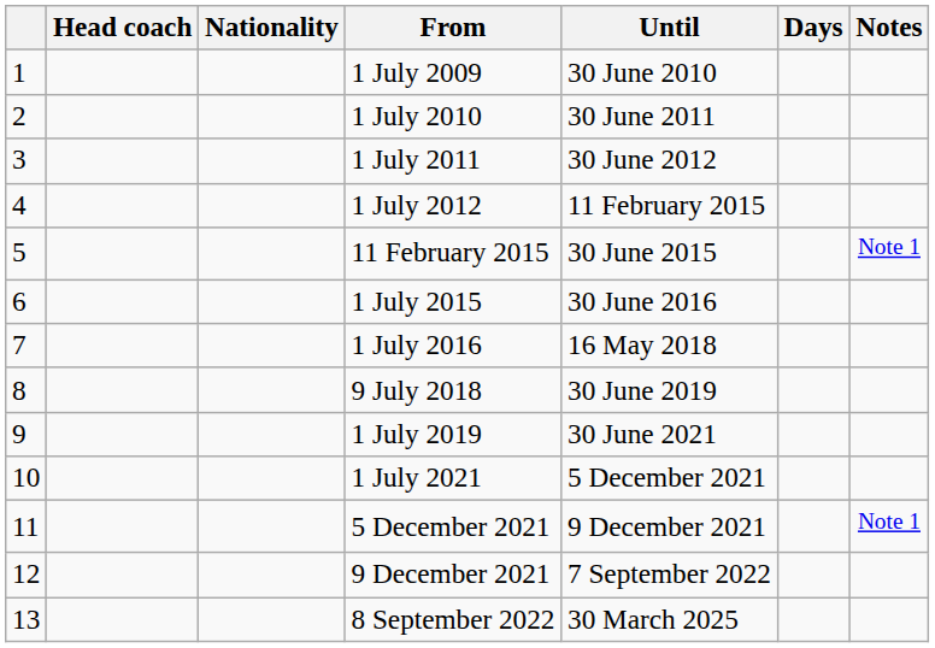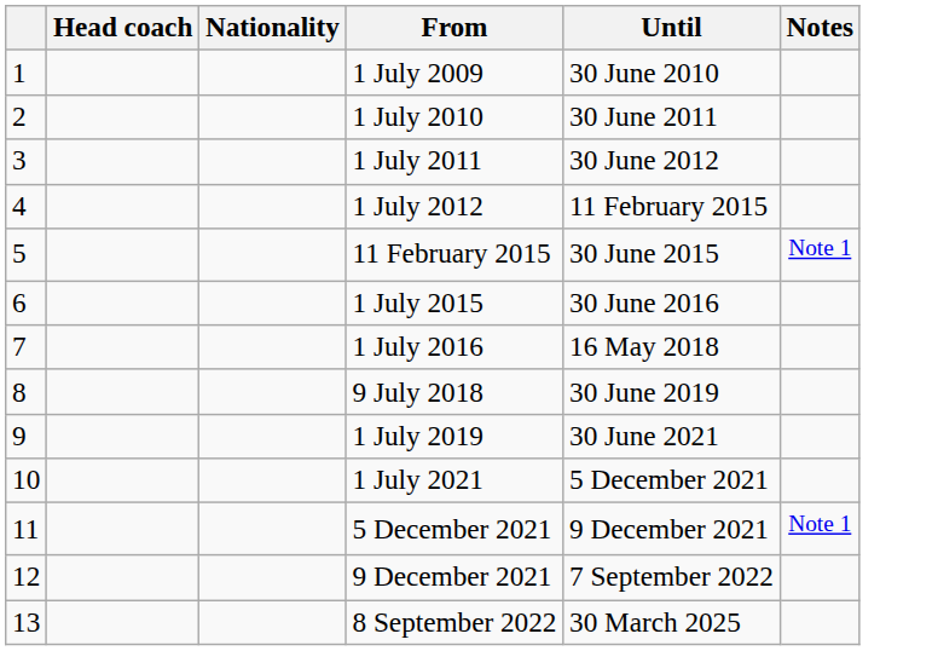- column: Days
